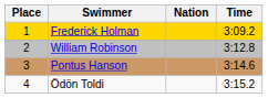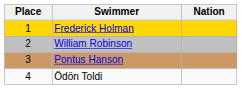- column: Time | 3:09.2 | 3:12.8 | 3:14.6 | 3:15.2
